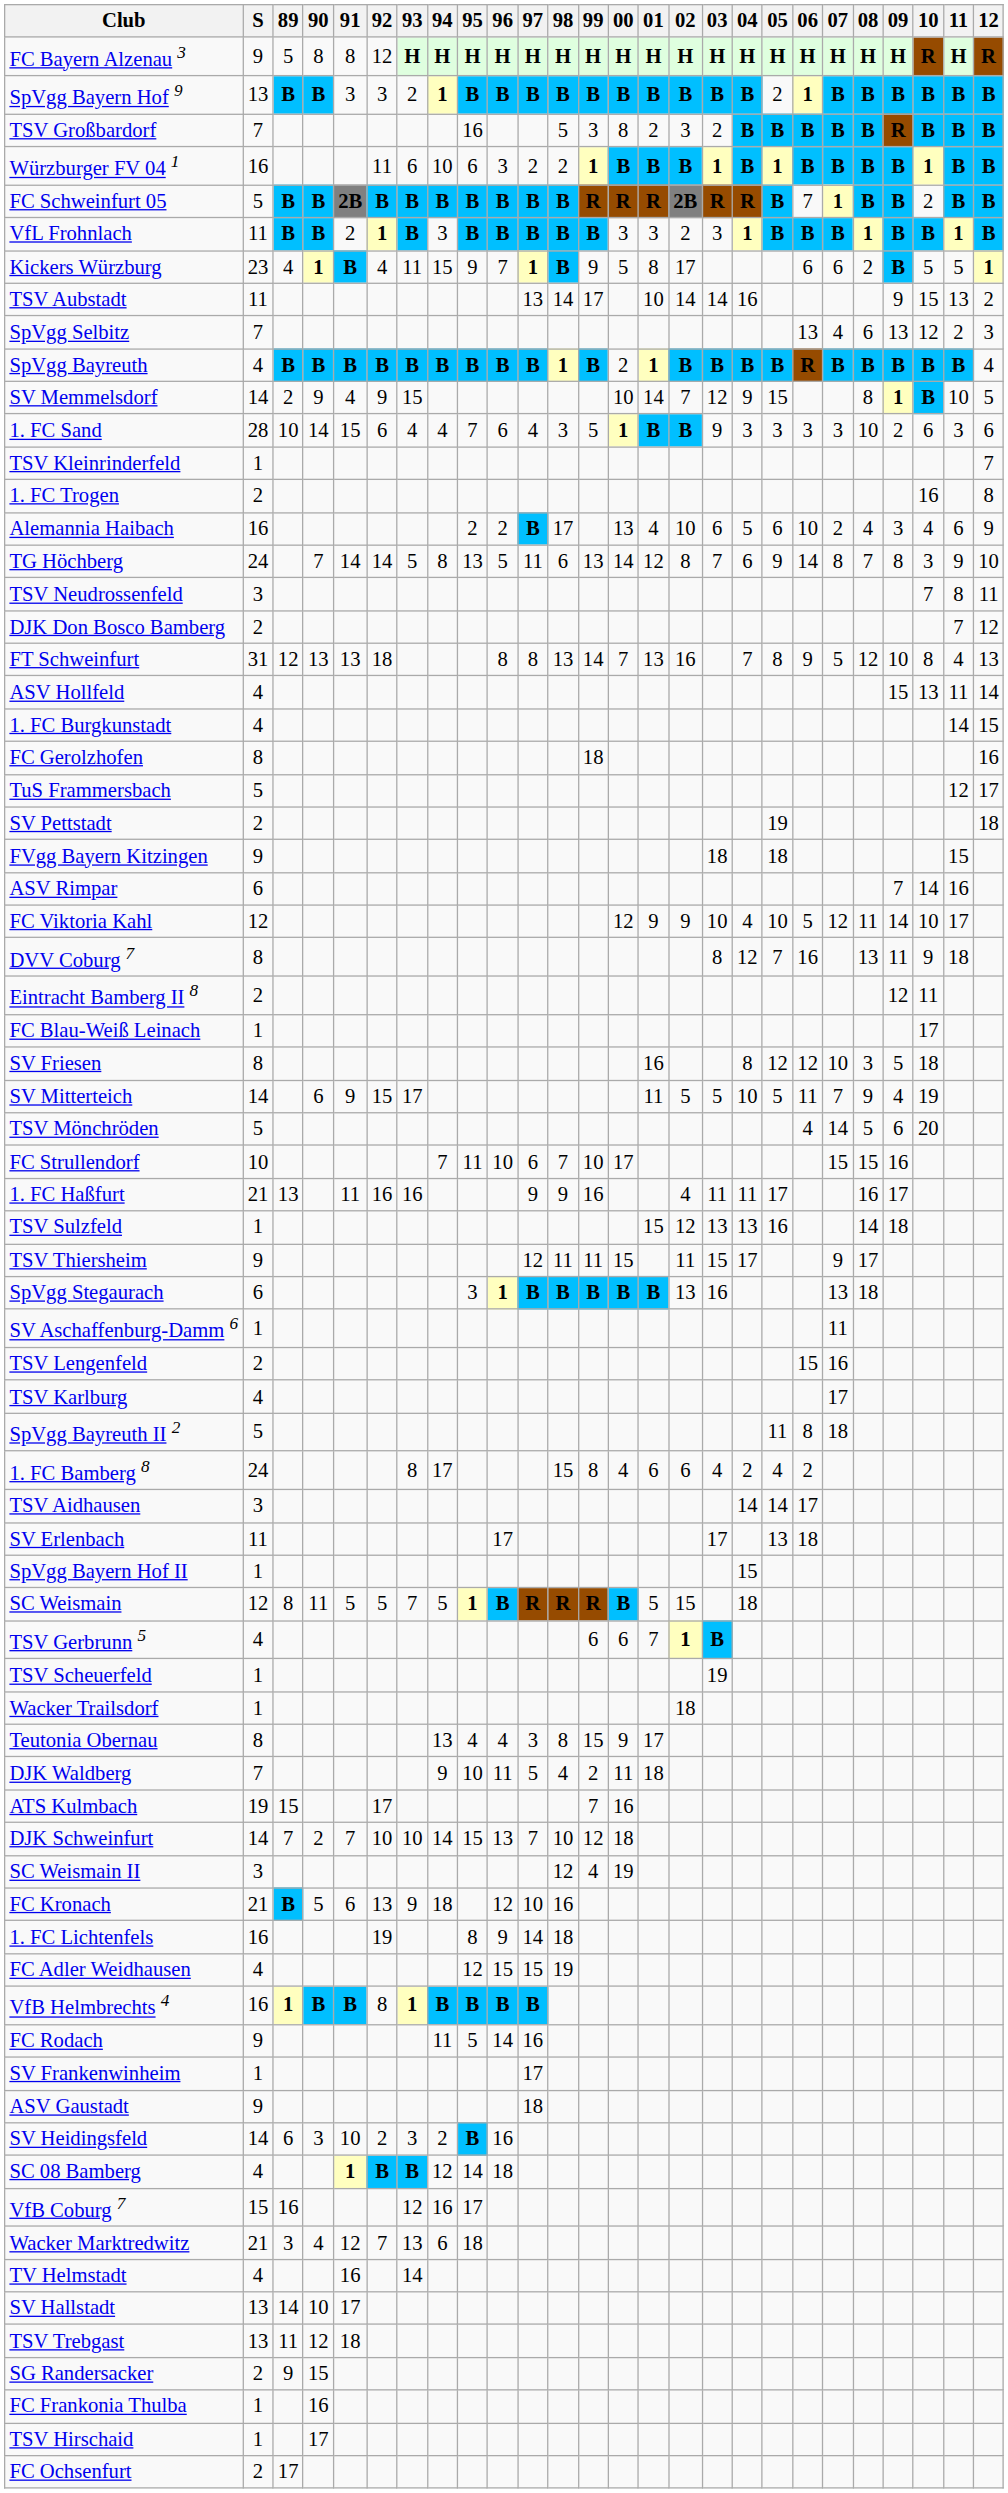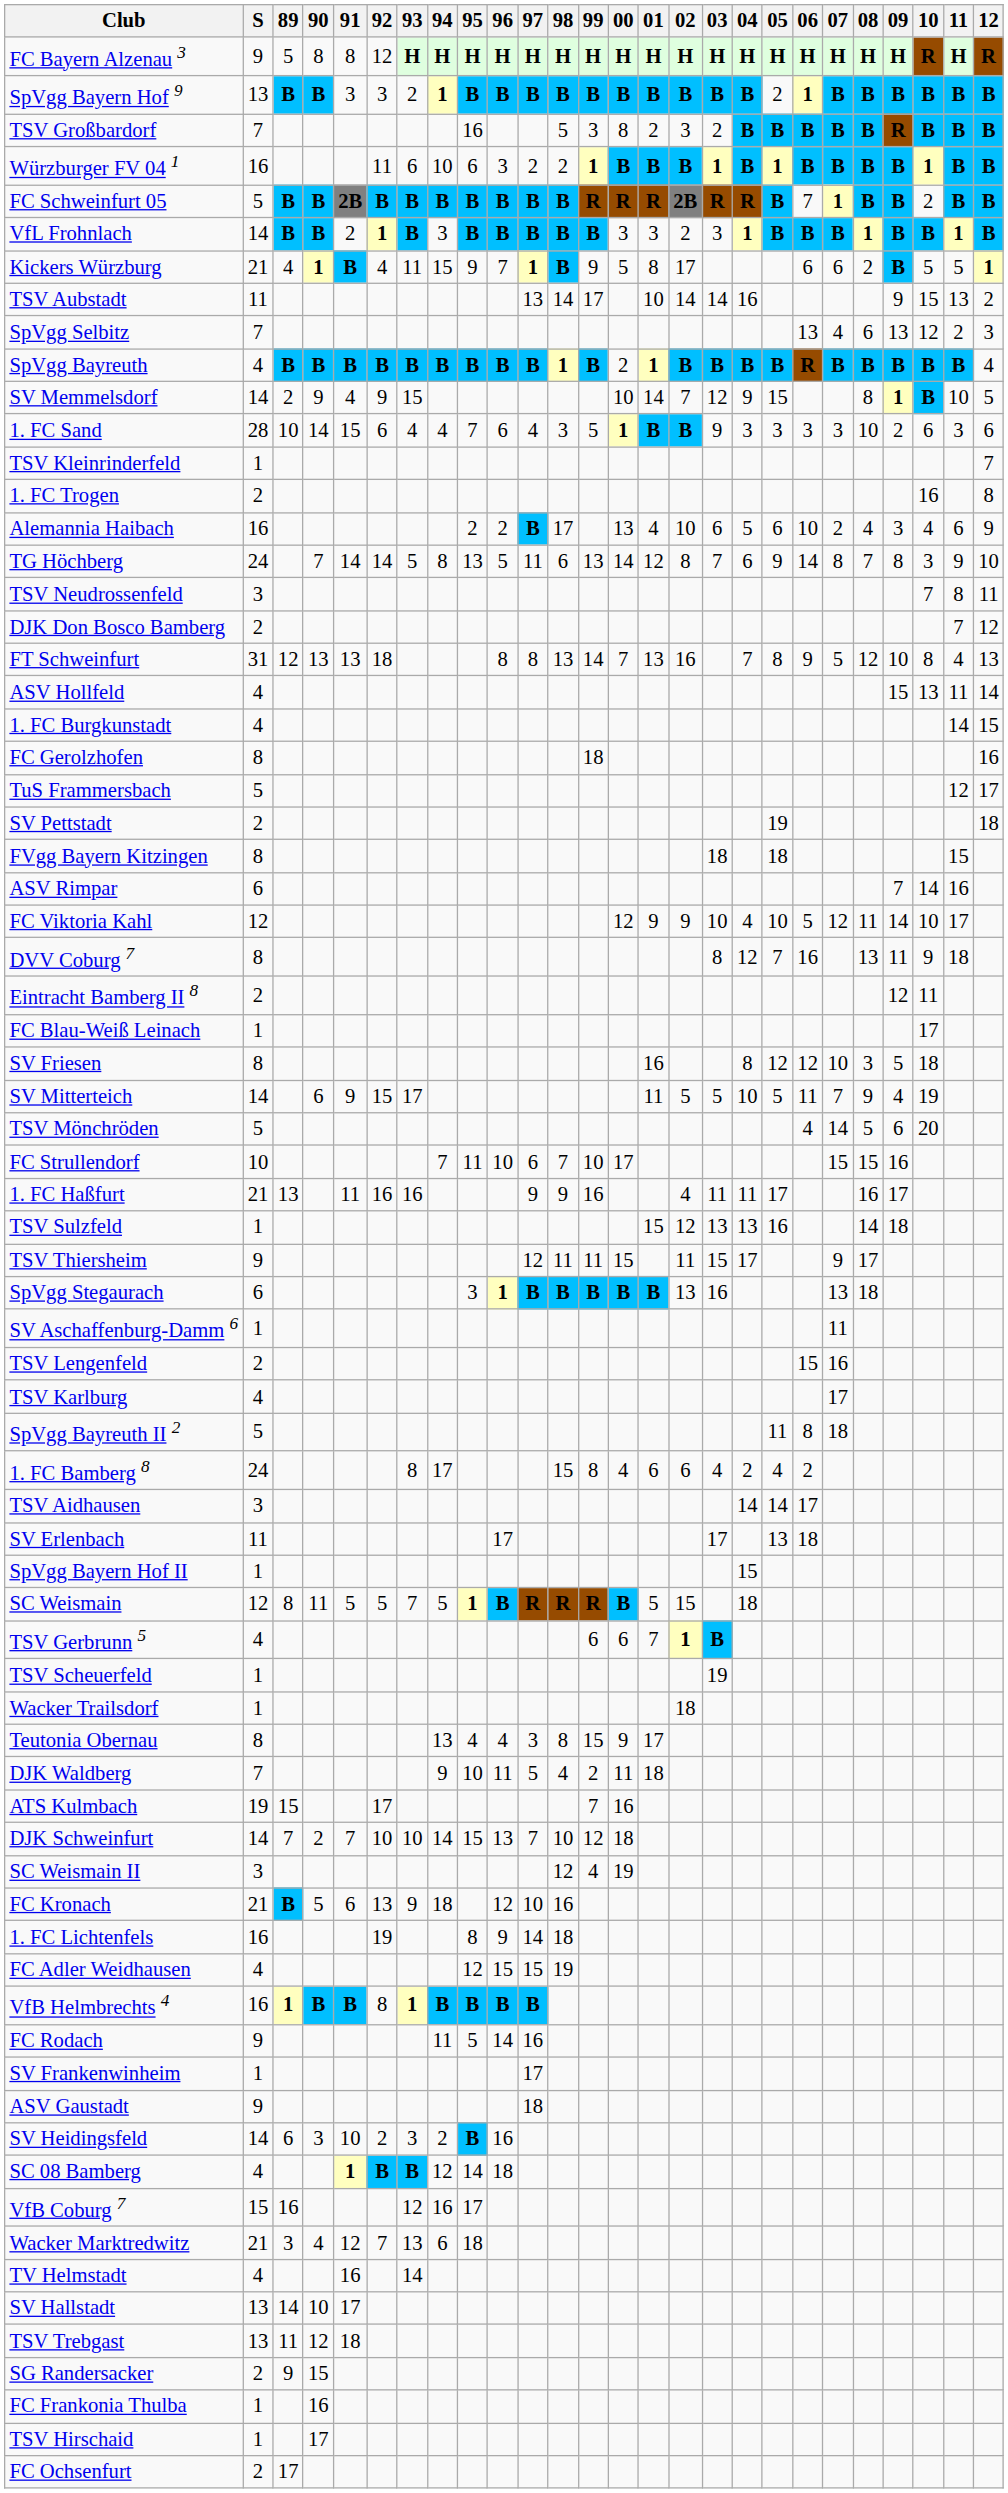VfL Frohnlach | S: 11 -> 14
Kickers Würzburg | S: 23 -> 21
FVgg Bayern Kitzingen | S: 9 -> 8
